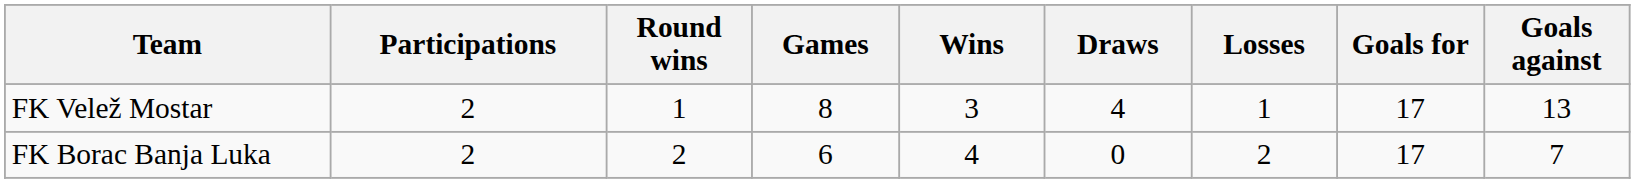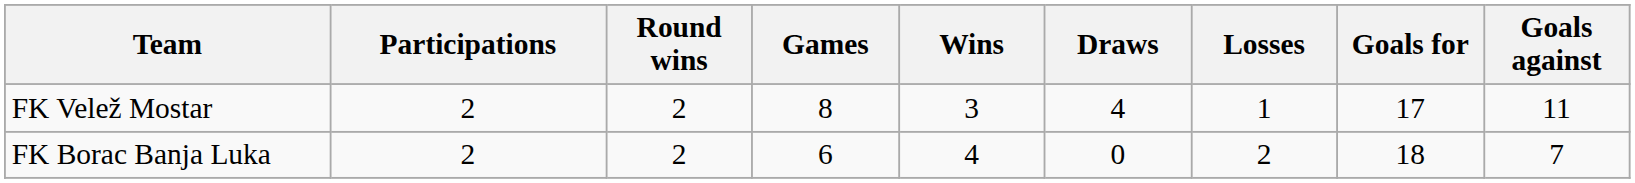FK Velež Mostar | Round wins: 1 -> 2
FK Velež Mostar | Goals against: 13 -> 11
FK Borac Banja Luka | Goals for: 17 -> 18
